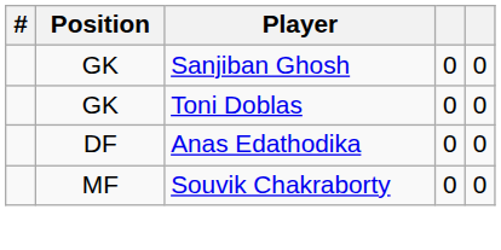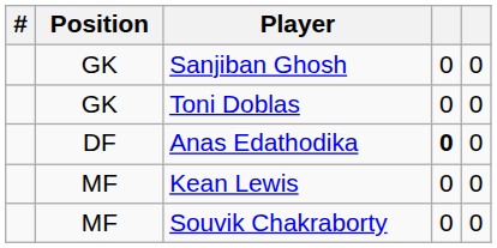Anas Edathodika | column 4: normal -> bold
+ row: MF | Kean Lewis | 0 | 0
